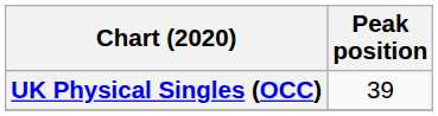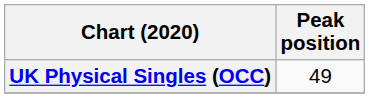UK Physical Singles (OCC) | Peak position: 39 -> 49
